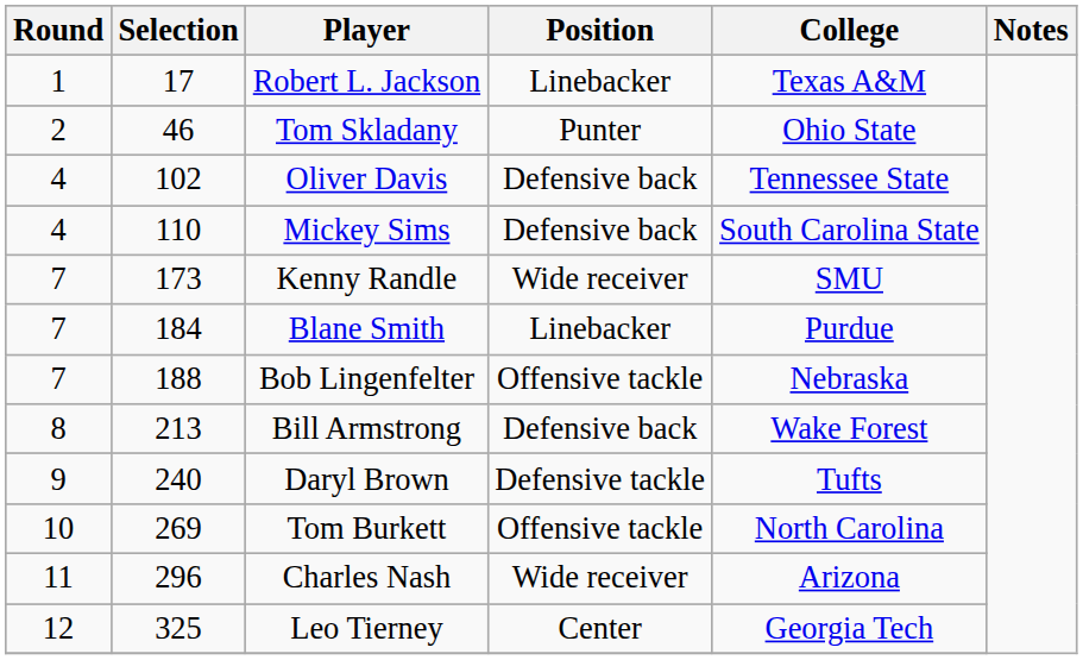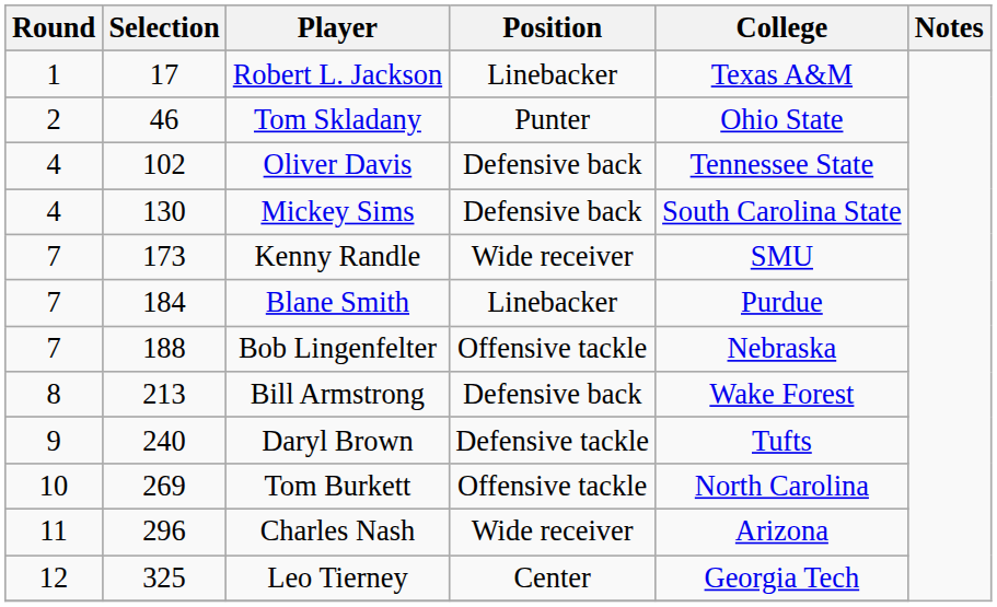Mickey Sims | Selection: 110 -> 130
